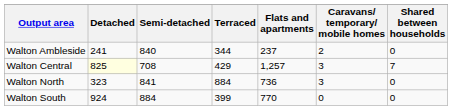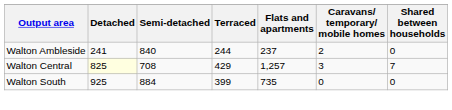Walton Ambleside | Terraced: 344 -> 244
- row: Walton North | 323 | 841 | 884 | 736 | 3 | 0
Walton South | Detached: 924 -> 925
Walton South | Flats and apartments: 770 -> 735
